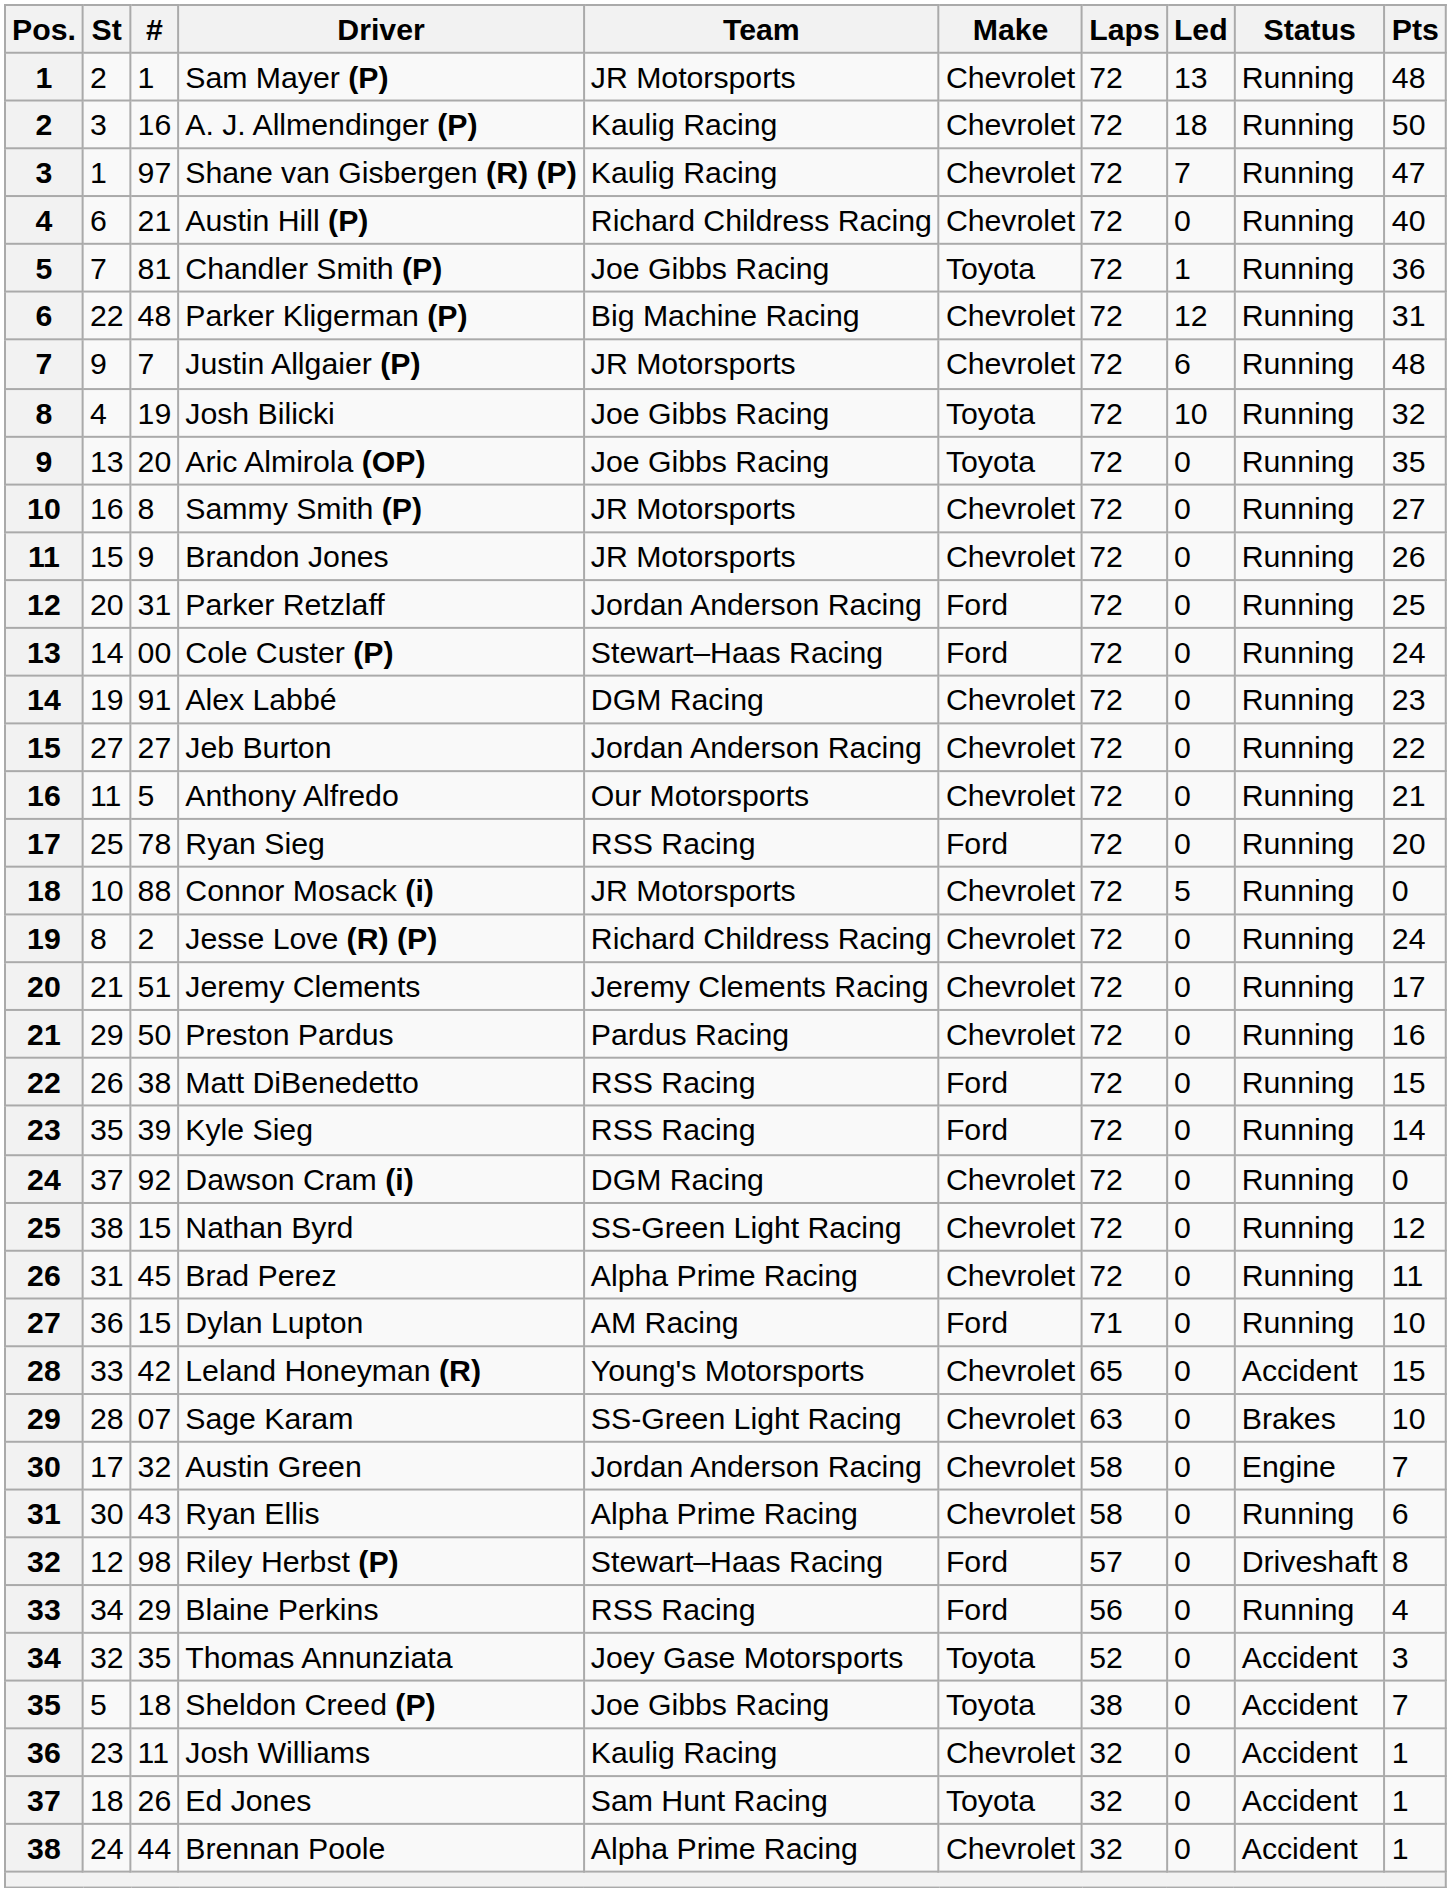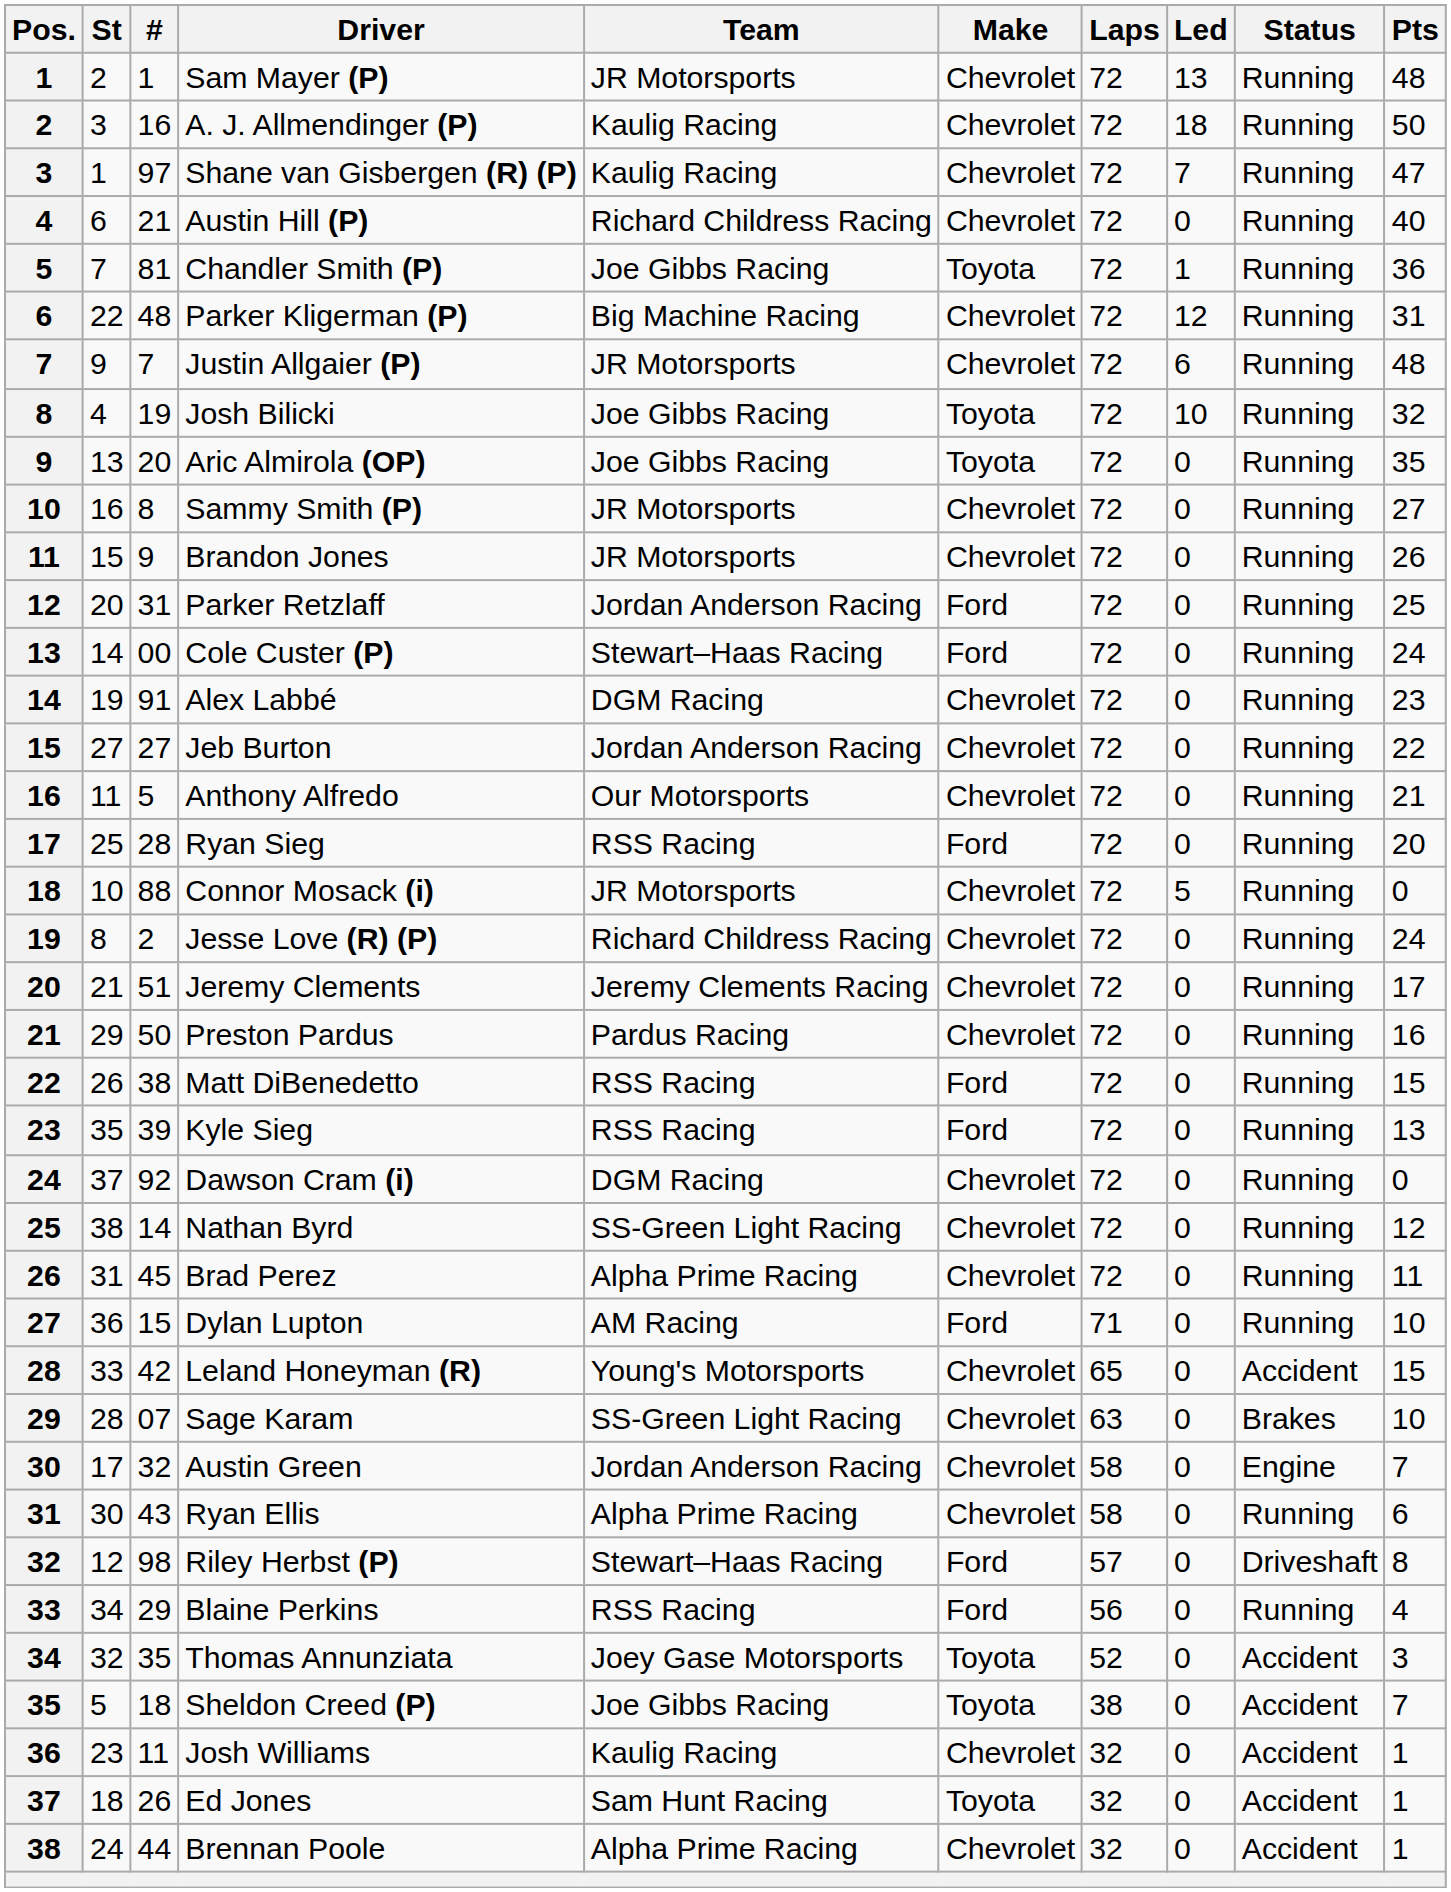Ryan Sieg | #: 78 -> 28
Kyle Sieg | Pts: 14 -> 13
Nathan Byrd | #: 15 -> 14
